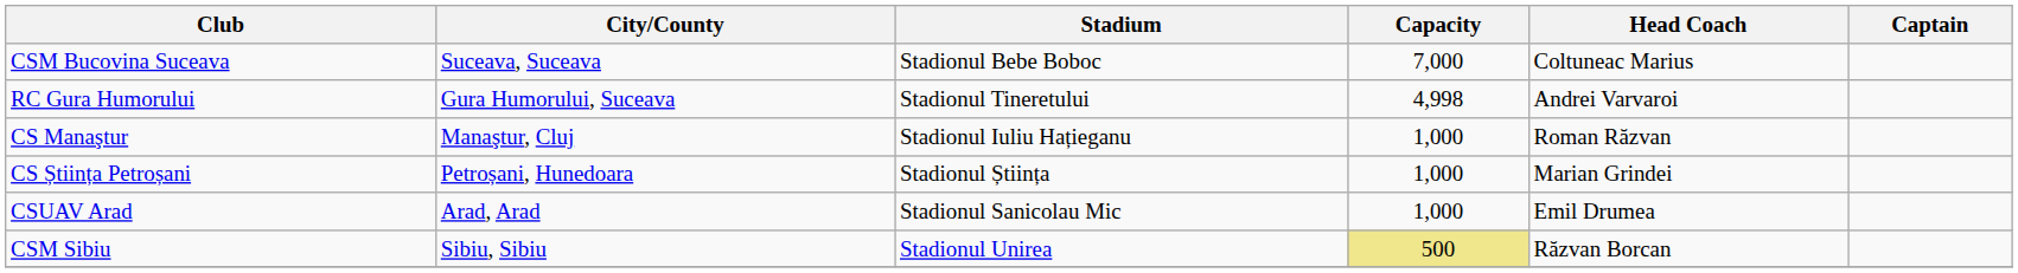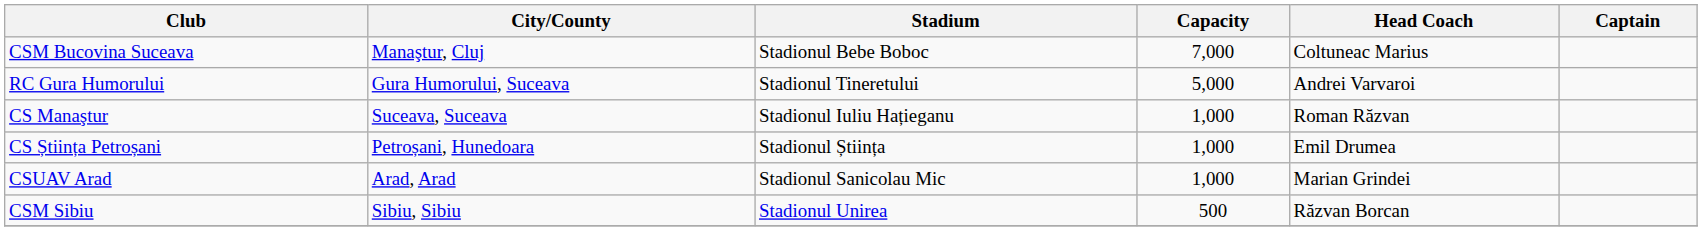CSM Bucovina Suceava | City/County: Suceava, Suceava -> Manaştur, Cluj
RC Gura Humorului | Capacity: 4,998 -> 5,000
CS Manaştur | City/County: Manaştur, Cluj -> Suceava, Suceava
CS Știința Petroșani | Head Coach: Marian Grindei -> Emil Drumea
CSUAV Arad | Head Coach: Emil Drumea -> Marian Grindei
CSM Sibiu | Capacity: khaki background -> no background
